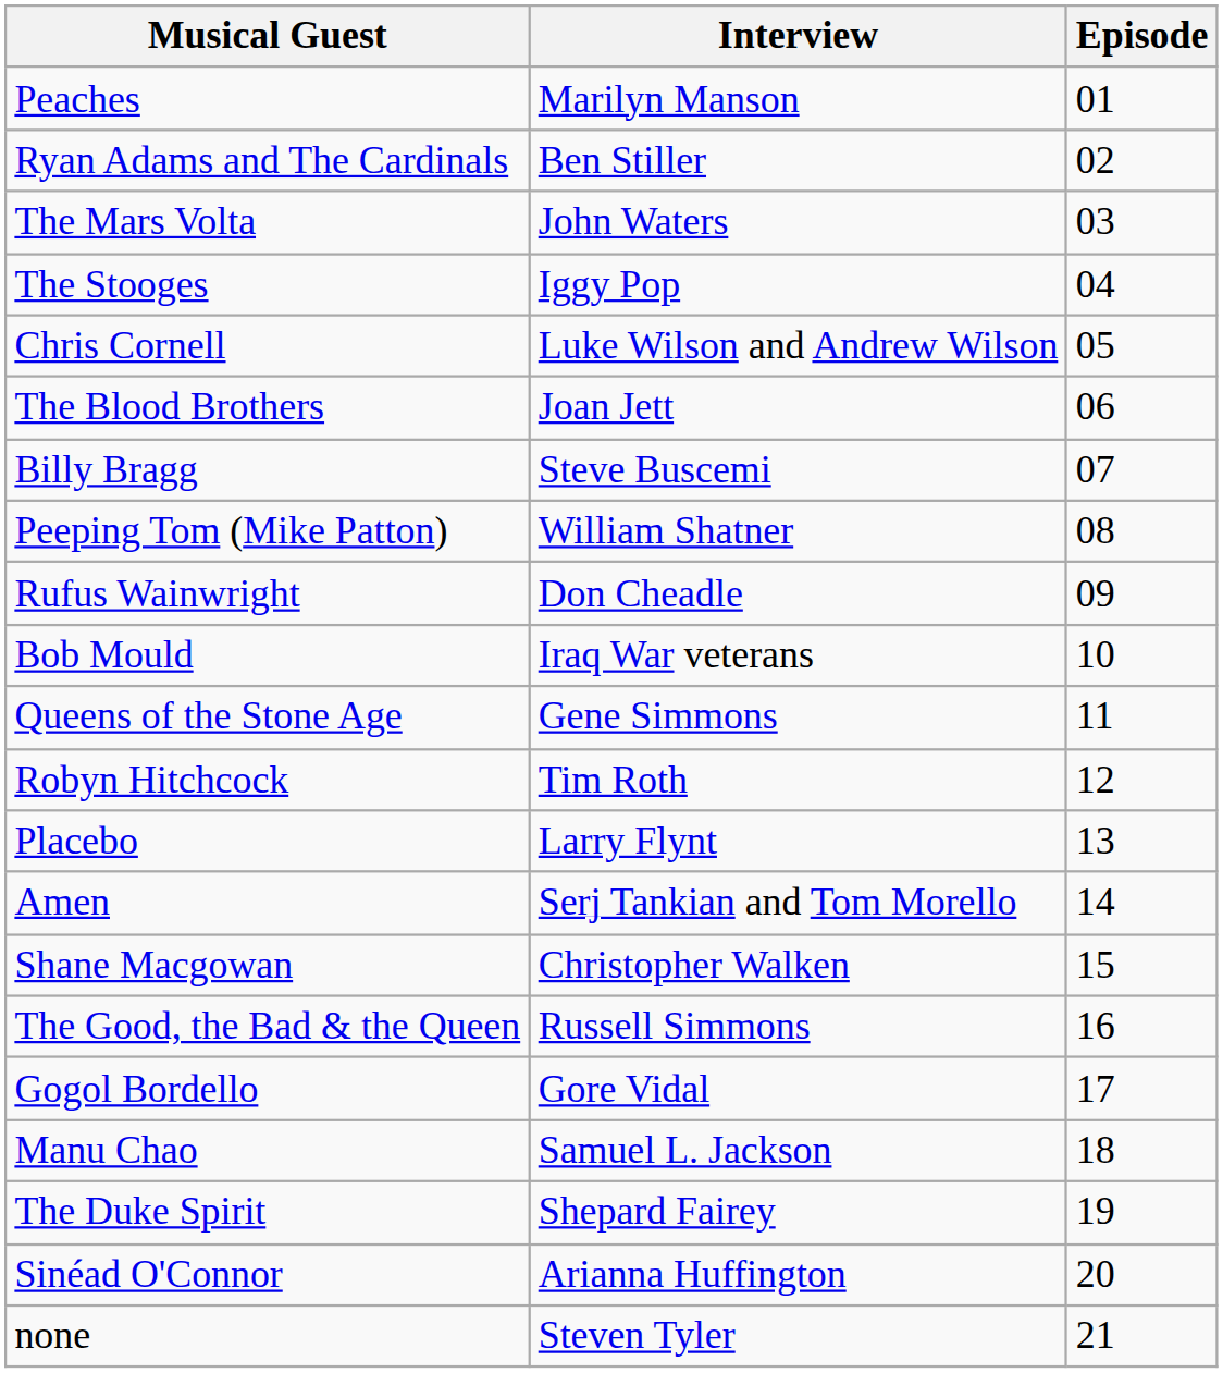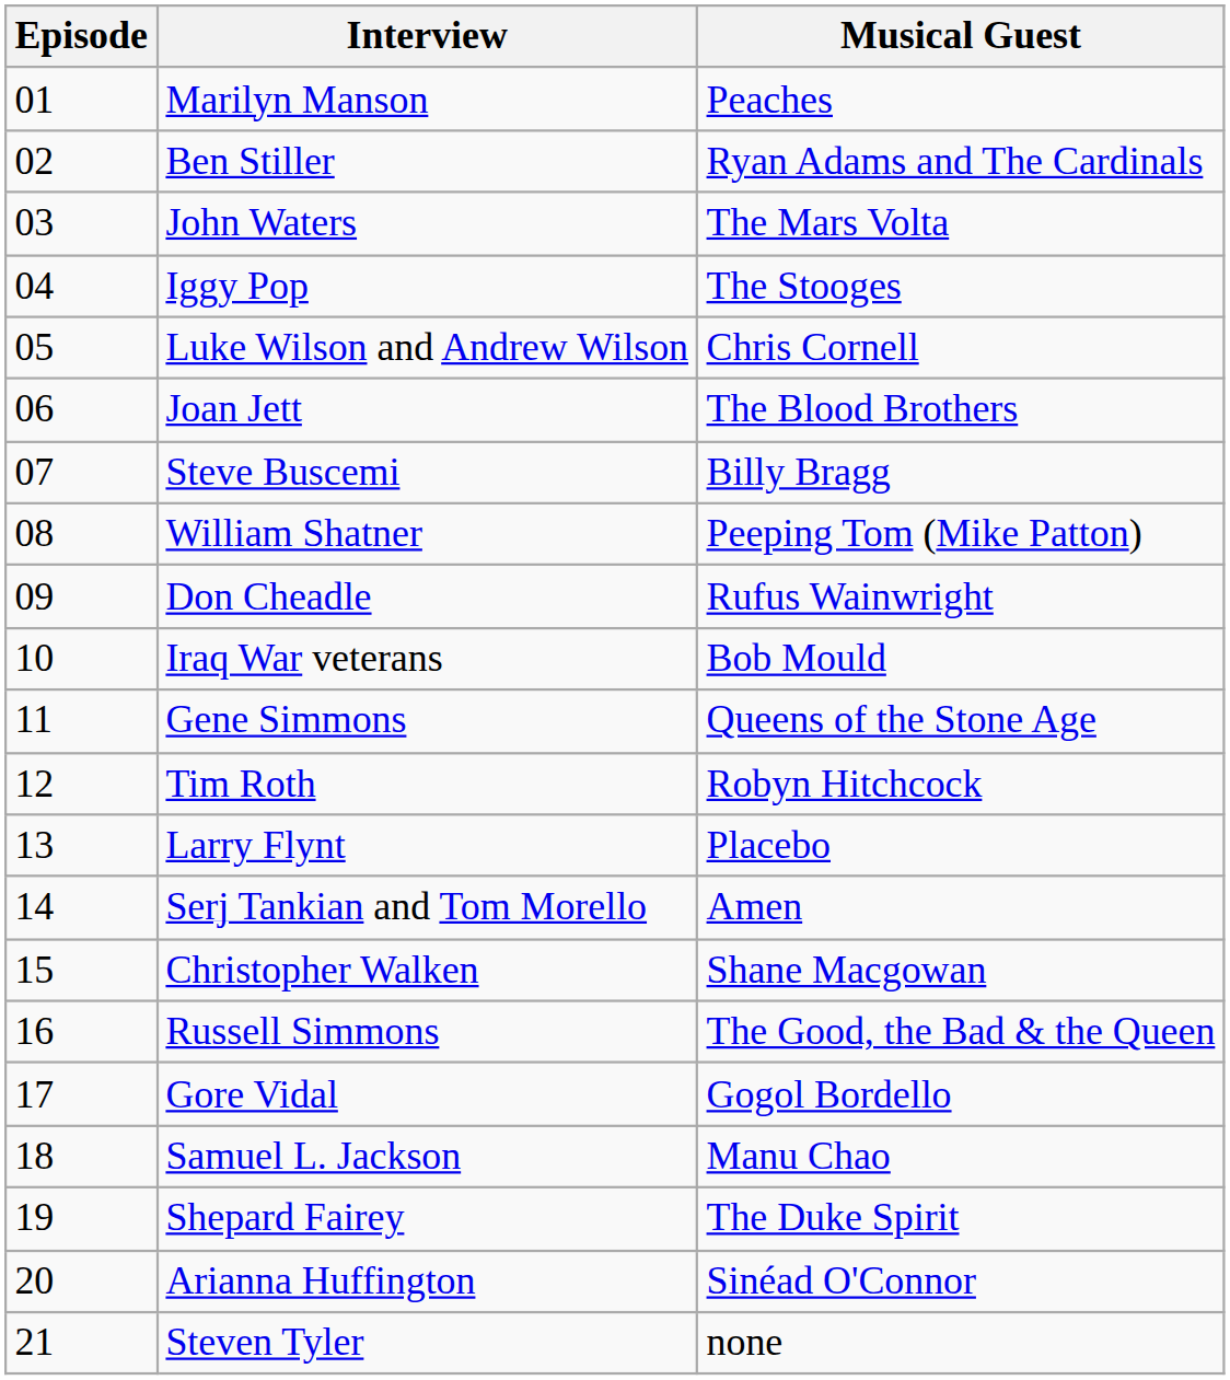columns swapped: Episode <-> Musical Guest
